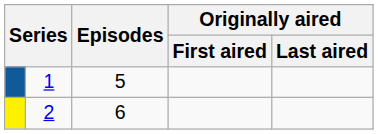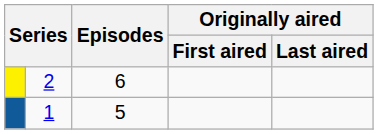rows swapped: 1 <-> 2
